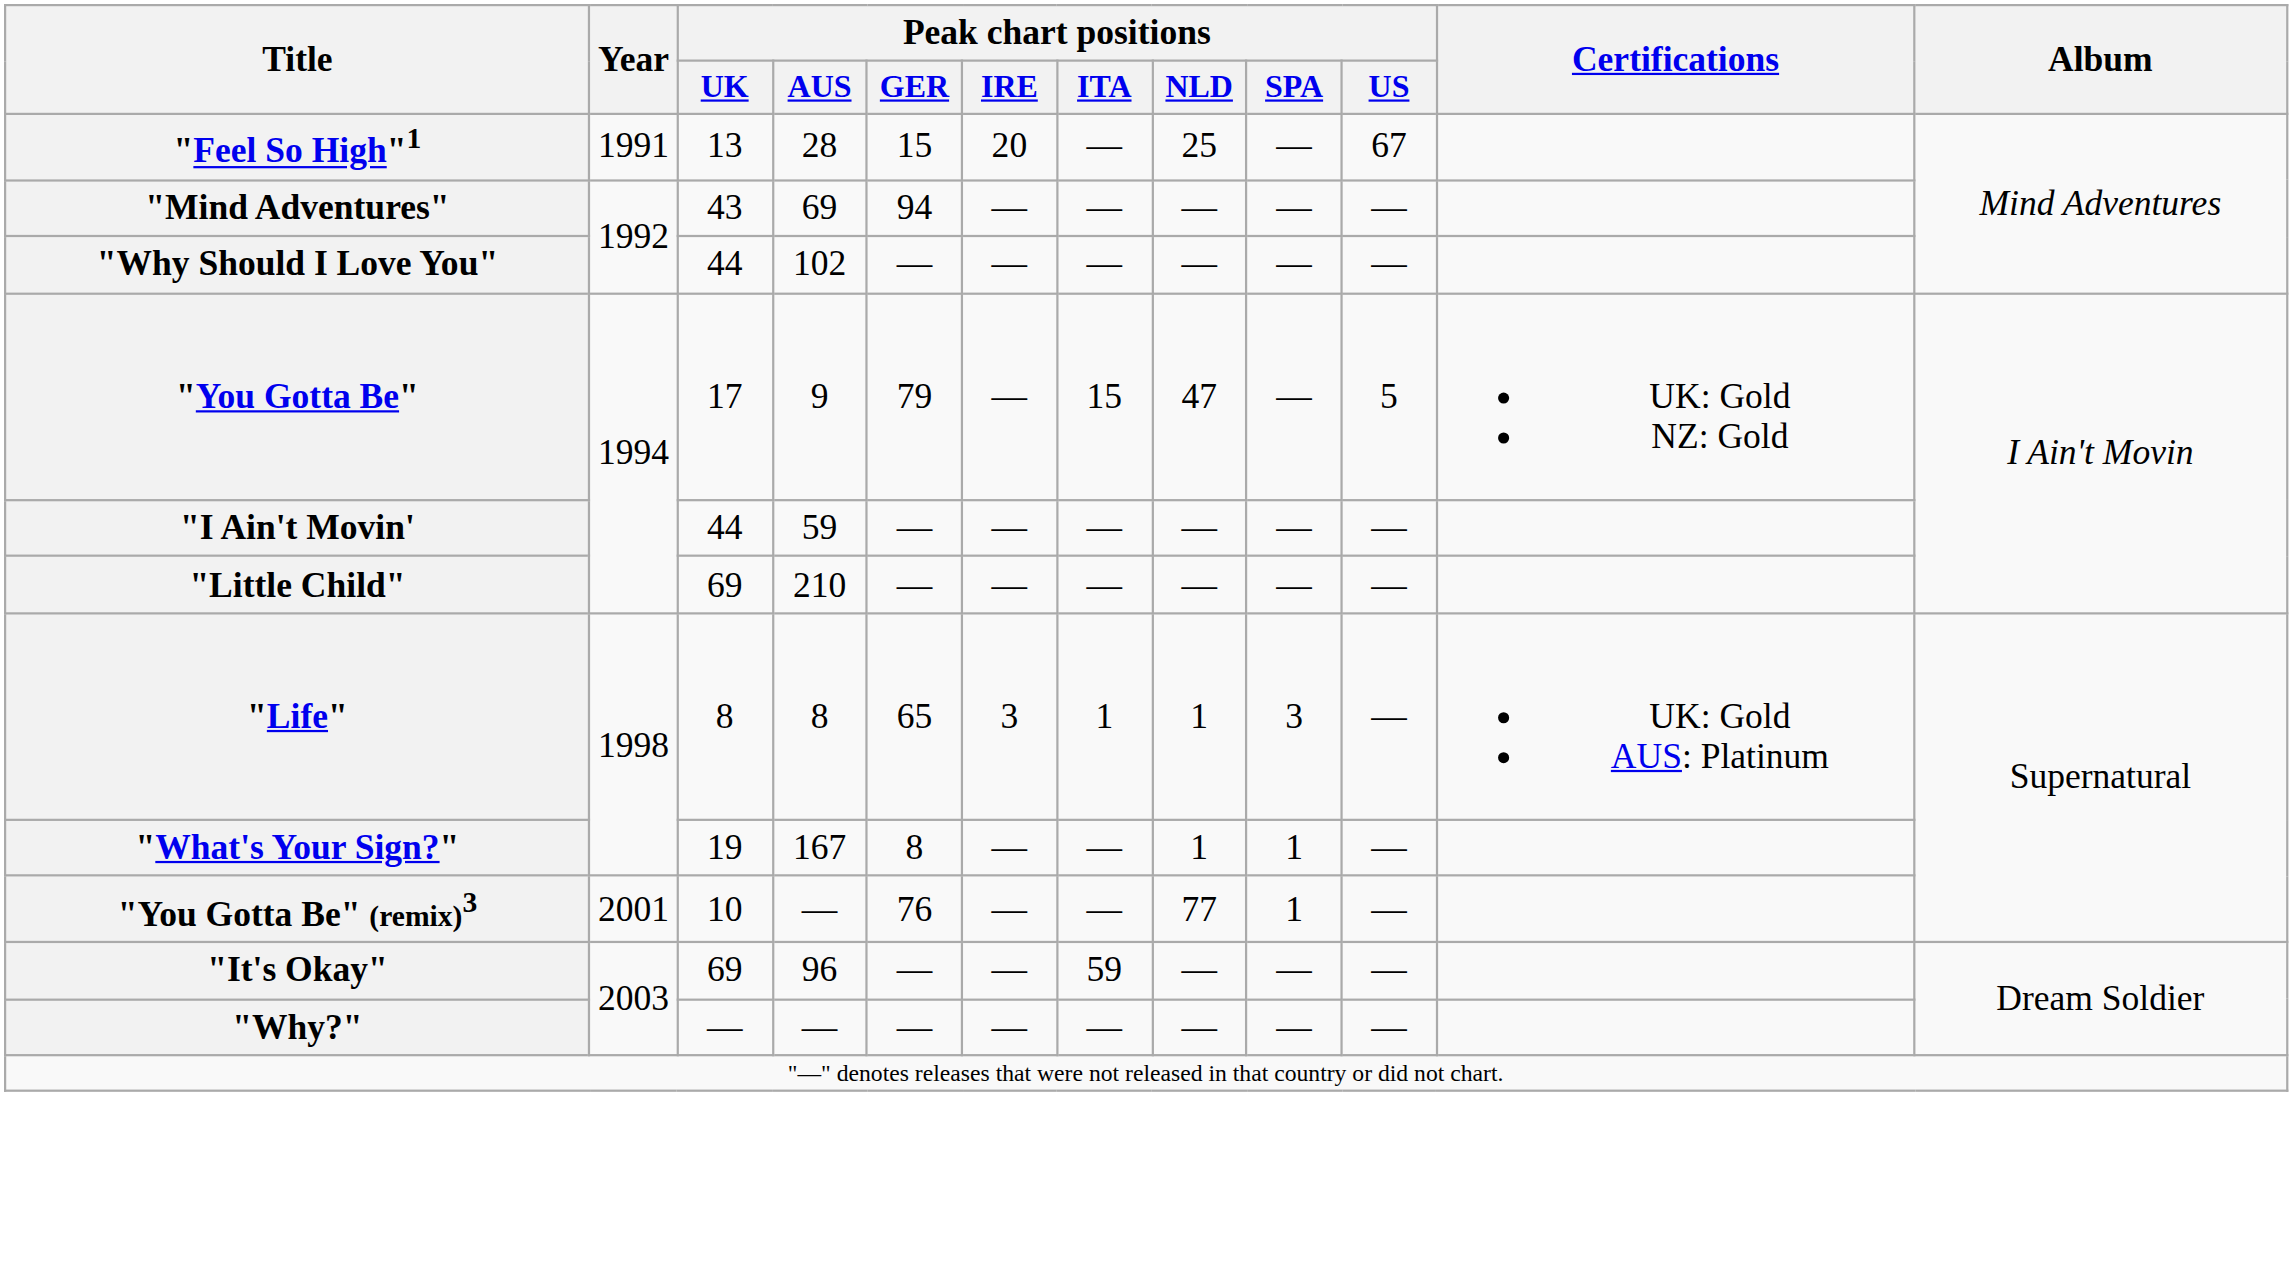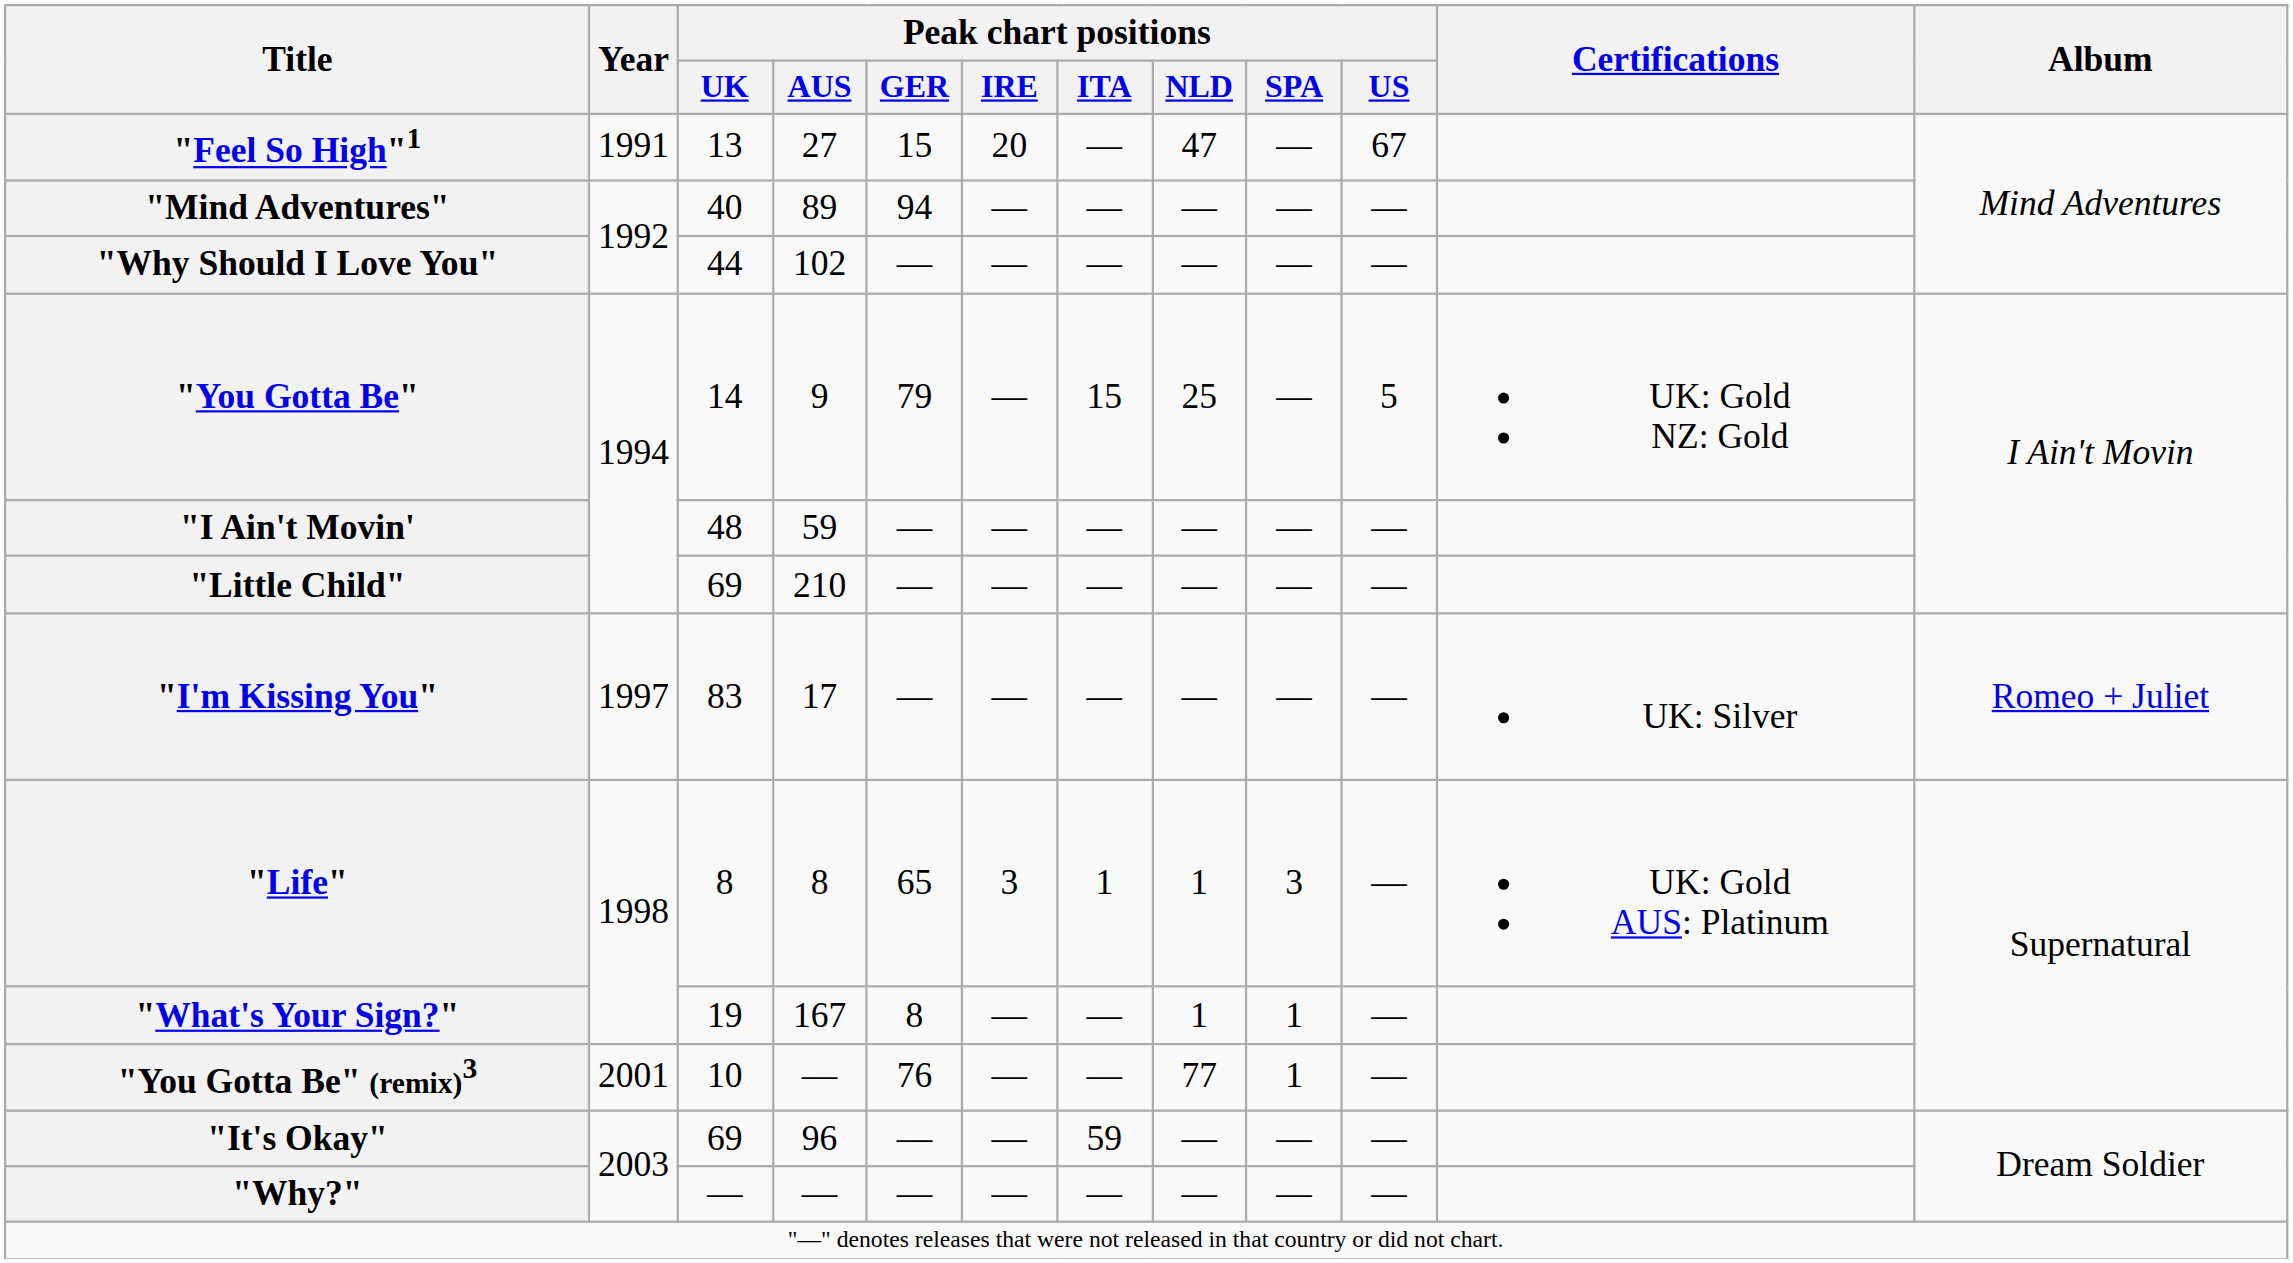"Feel So High"1 | Peak chart positions / AUS: 28 -> 27
"Feel So High"1 | Peak chart positions / NLD: 25 -> 47
"Mind Adventures" | Peak chart positions / UK: 43 -> 40
"Mind Adventures" | Peak chart positions / AUS: 69 -> 89
"You Gotta Be" | Peak chart positions / UK: 17 -> 14
"You Gotta Be" | Peak chart positions / NLD: 47 -> 25
"I Ain't Movin' | Peak chart positions / UK: 44 -> 48
+ row: "I'm Kissing You" | 1997 | 83 | 17 | — | — | — | — | — | — | UK: Silver | Romeo + Juliet
